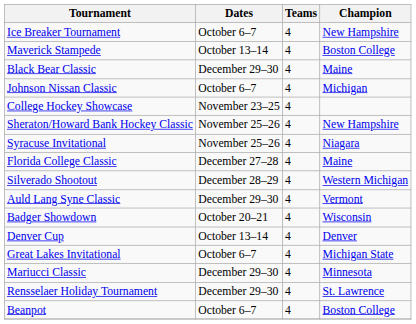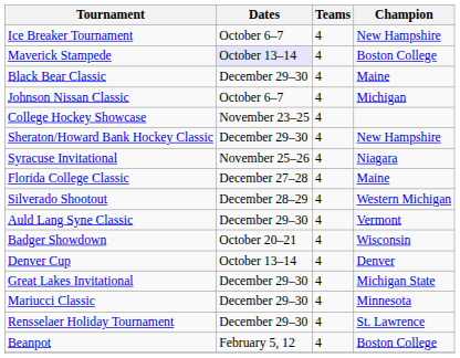Maverick Stampede | Dates: no background -> lavender background
Sheraton/Howard Bank Hockey Classic | Dates: November 25–26 -> December 29–30
Great Lakes Invitational | Dates: October 6–7 -> December 29–30
Beanpot | Dates: October 6–7 -> February 5, 12
